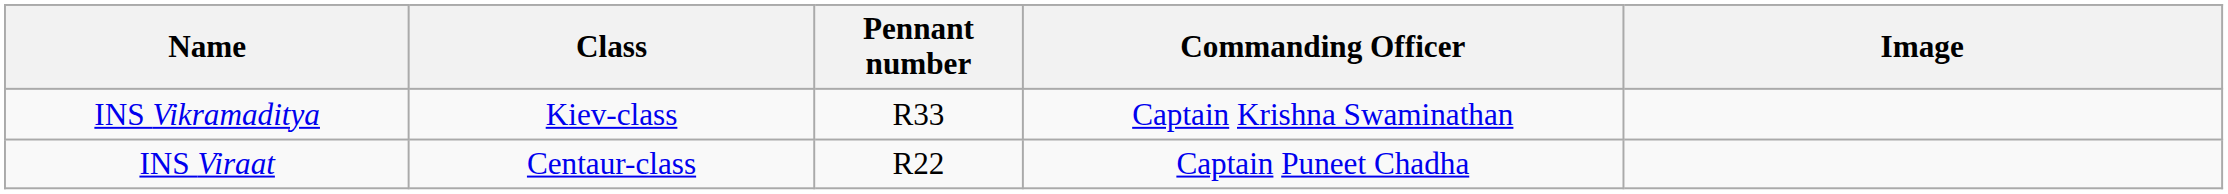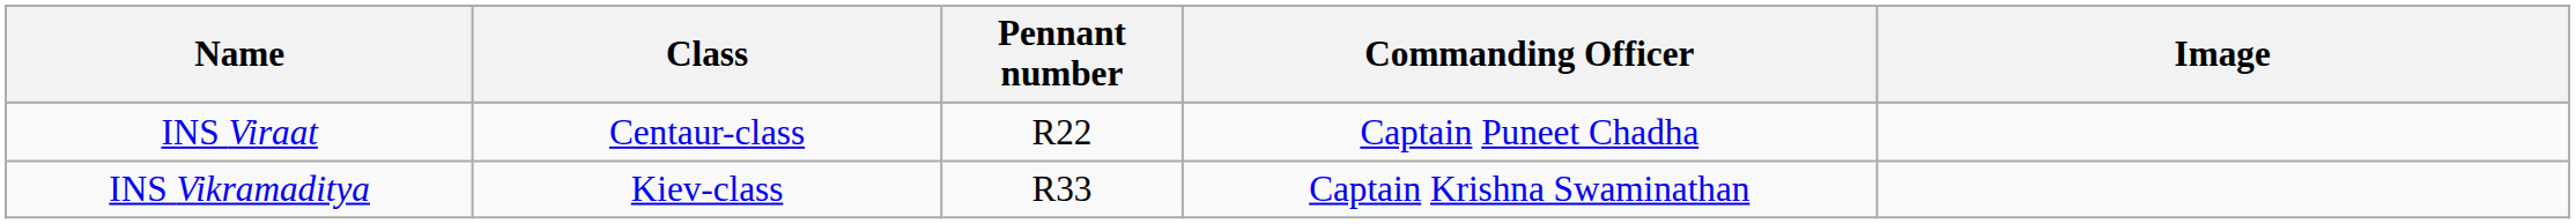rows swapped: INS Viraat <-> INS Vikramaditya
